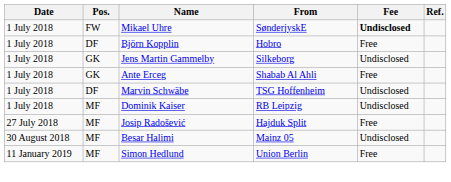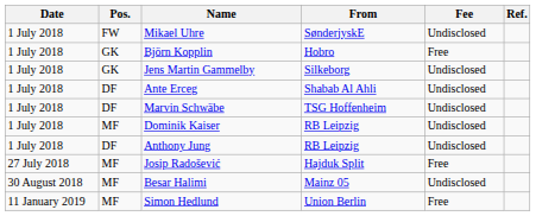Mikael Uhre | Fee: bold -> normal
Björn Kopplin | Pos.: DF -> GK
Ante Erceg | Pos.: GK -> DF
Ante Erceg | Fee: Free -> Undisclosed
+ row: 1 July 2018 | DF | Anthony Jung | RB Leipzig | Undisclosed
